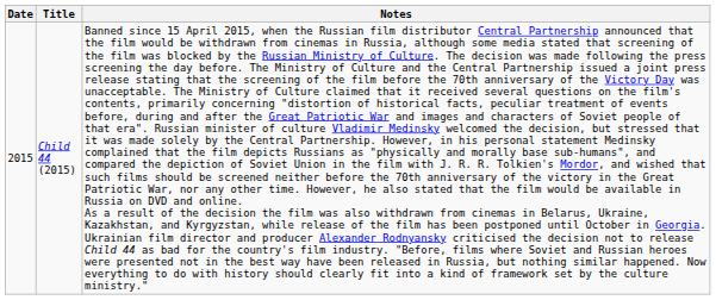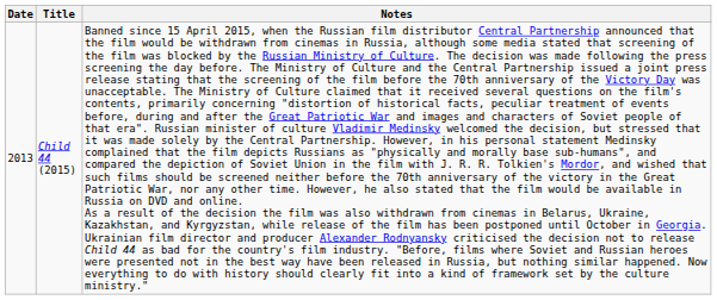Child 44 (2015) | Date: 2015 -> 2013
